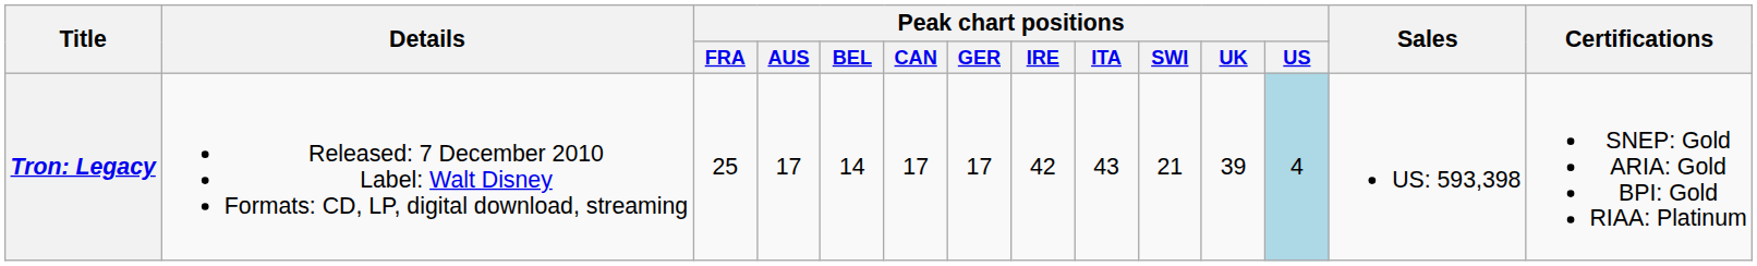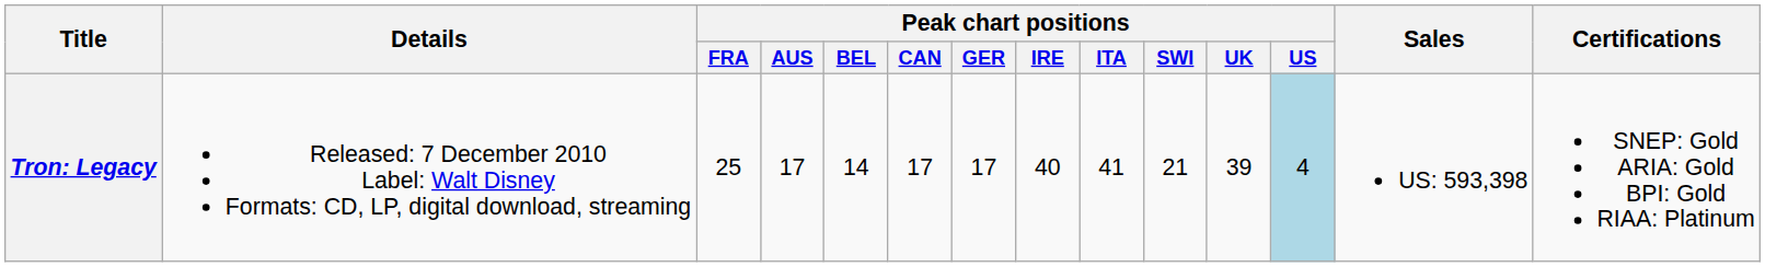Tron: Legacy | Peak chart positions / IRE: 42 -> 40
Tron: Legacy | Peak chart positions / ITA: 43 -> 41
